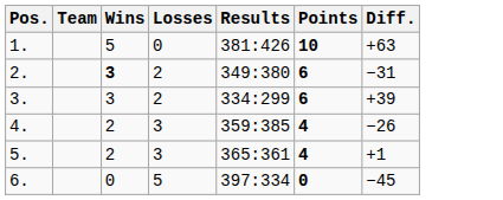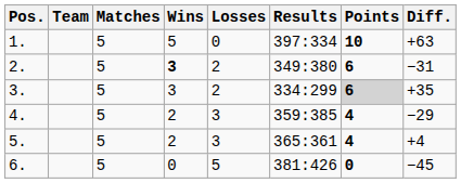+ column: Matches | 5 | 5 | 5 | 5 | 5 | 5
1. | Results: 381:426 -> 397:334
3. | Points: no background -> lightgrey background
3. | Diff.: +39 -> +35
4. | Diff.: −26 -> −29
5. | Diff.: +1 -> +4
6. | Results: 397:334 -> 381:426
